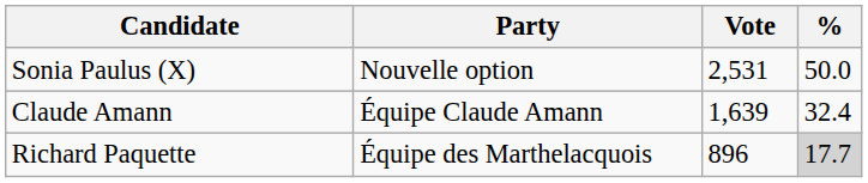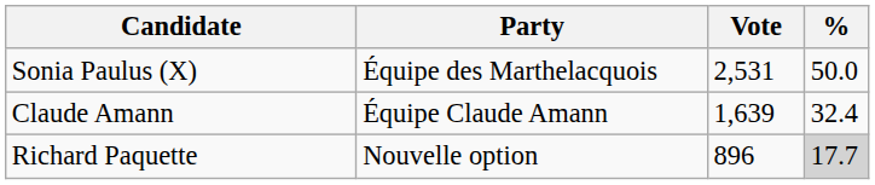Sonia Paulus (X) | Party: Nouvelle option -> Équipe des Marthelacquois
Richard Paquette | Party: Équipe des Marthelacquois -> Nouvelle option
